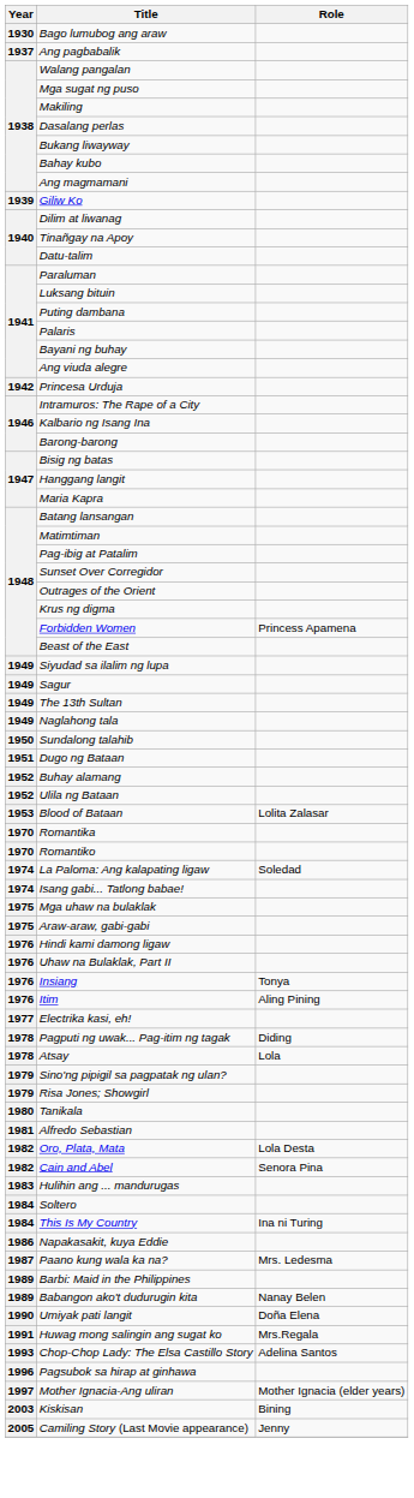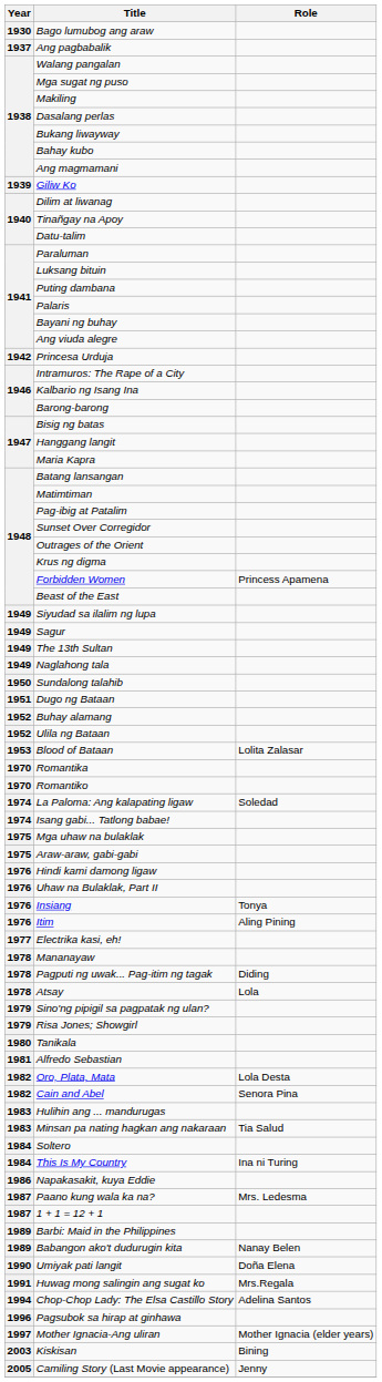+ row: 1978 | Mananayaw
+ row: 1983 | Minsan pa nating hagkan ang nakaraan | Tia Salud
+ row: 1987 | 1 + 1 = 12 + 1
Chop-Chop Lady: The Elsa Castillo Story | Year: 1993 -> 1994
